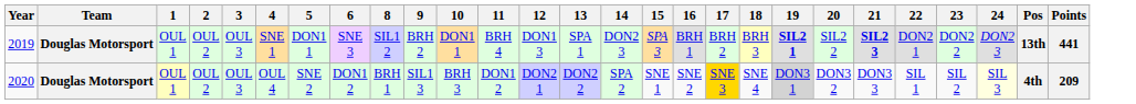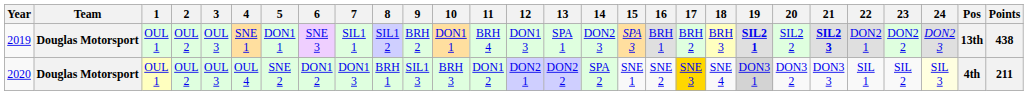+ column: 7 | SIL1 1 | DON1 3
2019 | Points: 441 -> 438
2020 | Points: 209 -> 211
